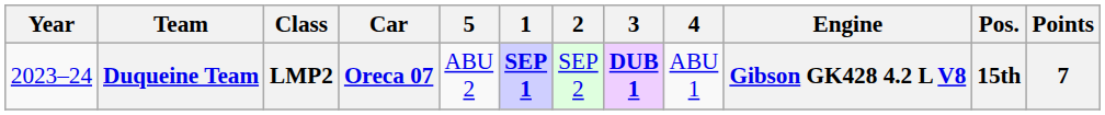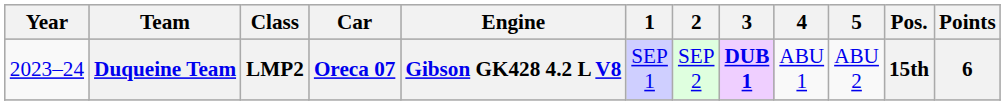columns swapped: Engine <-> 5
Duqueine Team | 1: bold -> normal
Duqueine Team | Points: 7 -> 6
